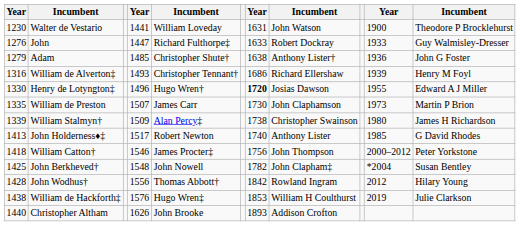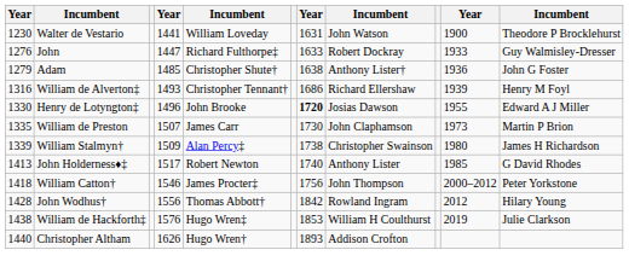Henry de Lotyngton‡ | column 5: Hugo Wren† -> John Brooke
- row: 1425 | John Berkheved† | 1548 | John Nowell | 1782 | John Clapham‡ | *2004 | Susan Bentley
Christopher Altham | column 5: John Brooke -> Hugo Wren†
